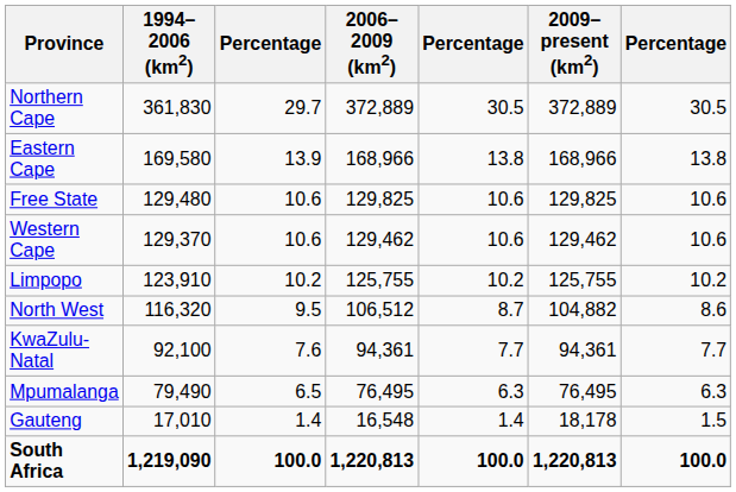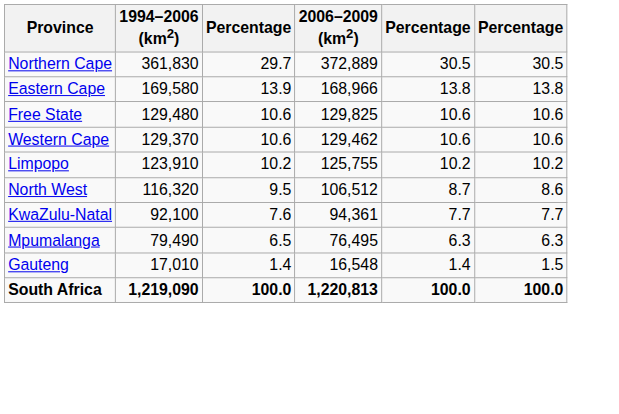- column: 2009–present (km2) | 372,889 | 168,966 | 129,825 | 129,462 | 125,755 | 104,882 | 94,361 | 76,495 | 18,178 | 1,220,813
